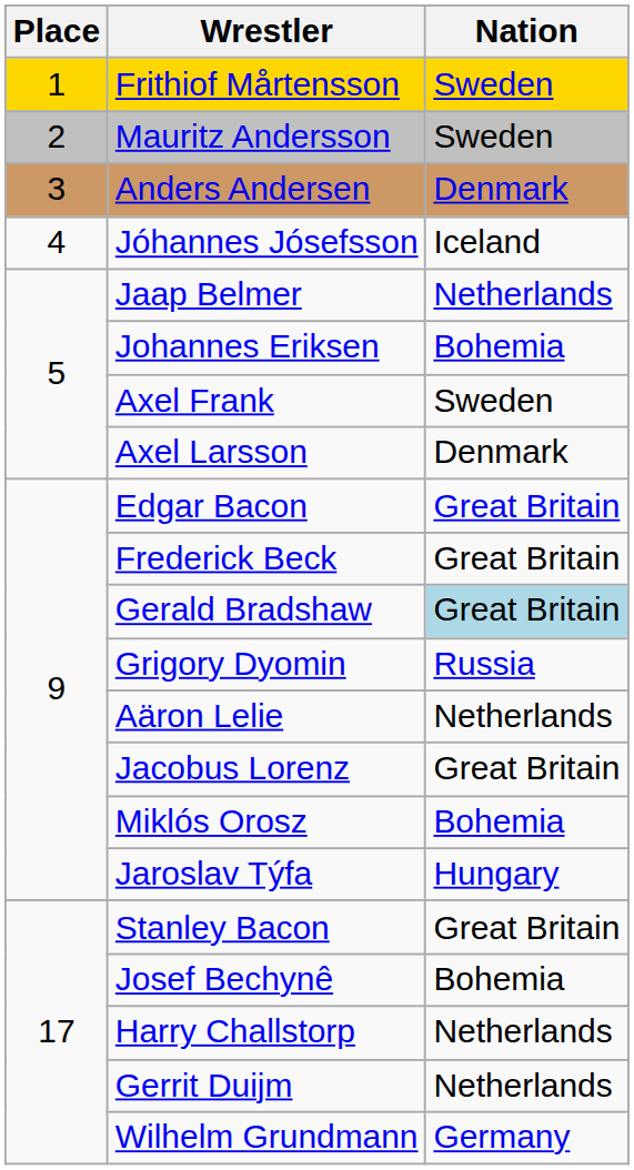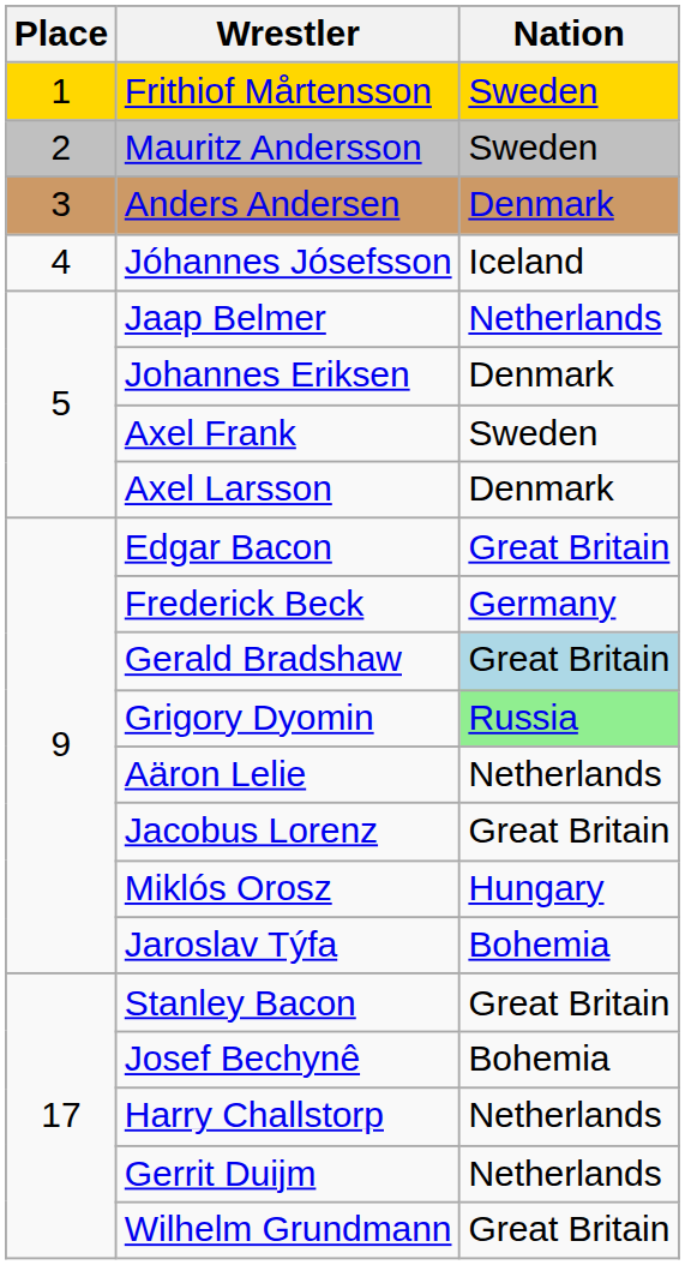Johannes Eriksen | Nation: Bohemia -> Denmark
Frederick Beck | Nation: Great Britain -> Germany
Grigory Dyomin | Nation: no background -> lightgreen background
Miklós Orosz | Nation: Bohemia -> Hungary
Jaroslav Týfa | Nation: Hungary -> Bohemia
Wilhelm Grundmann | Nation: Germany -> Great Britain
